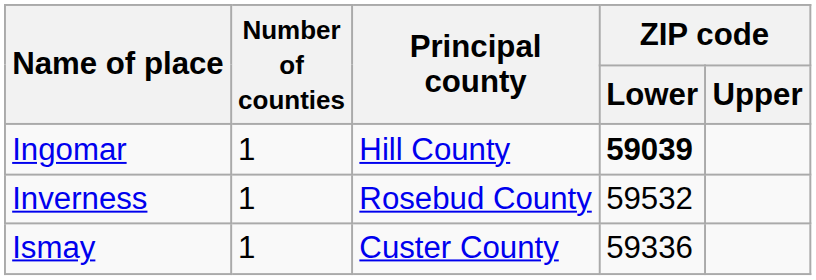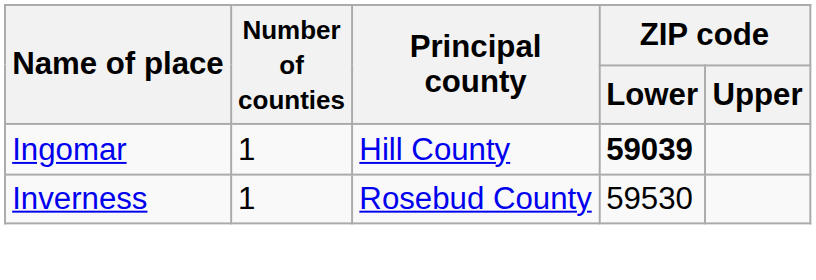Inverness | ZIP code / Lower: 59532 -> 59530
- row: Ismay | 1 | Custer County | 59336
